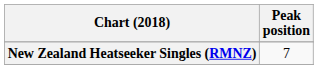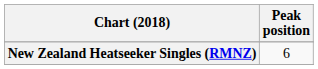New Zealand Heatseeker Singles (RMNZ) | Peak position: 7 -> 6
